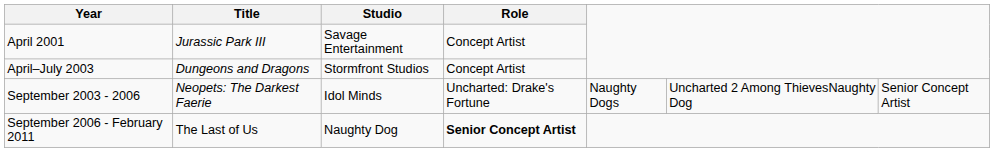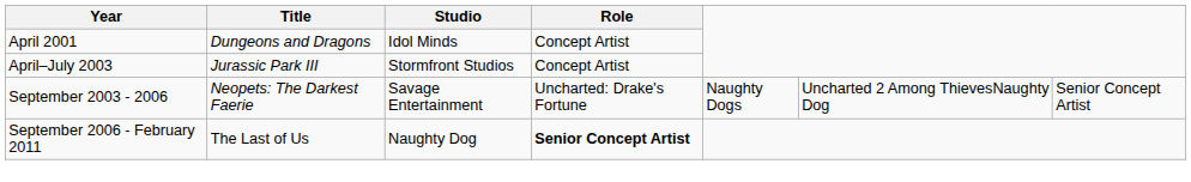April 2001 | Title: Jurassic Park III -> Dungeons and Dragons
April 2001 | Studio: Savage Entertainment -> Idol Minds
April–July 2003 | Title: Dungeons and Dragons -> Jurassic Park III
September 2003 - 2006 | Studio: Idol Minds -> Savage Entertainment
